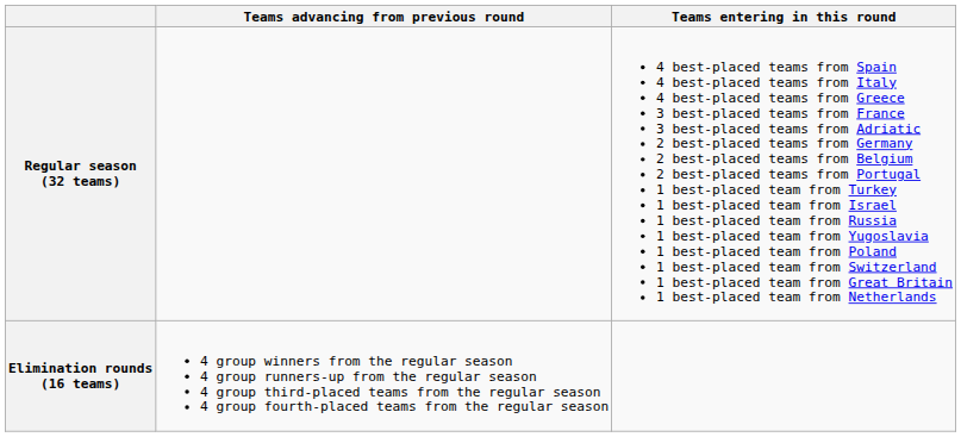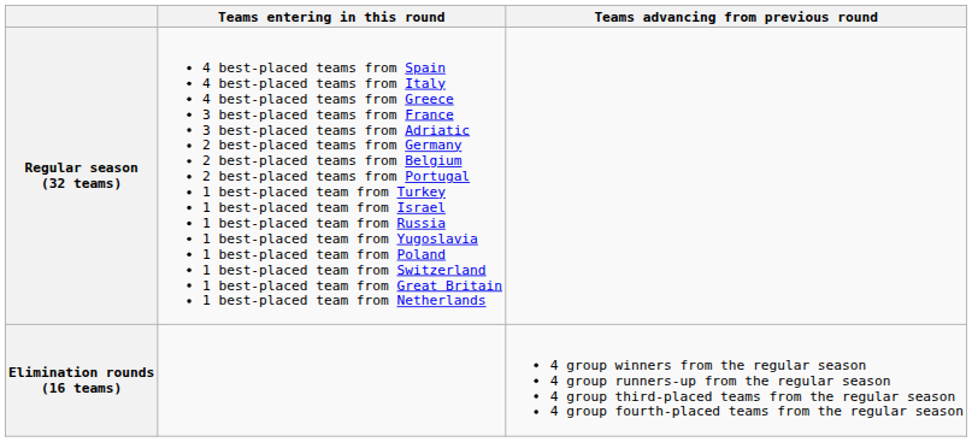columns swapped: Teams entering in this round <-> Teams advancing from previous round
